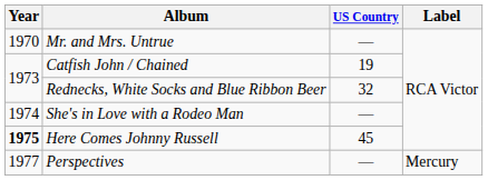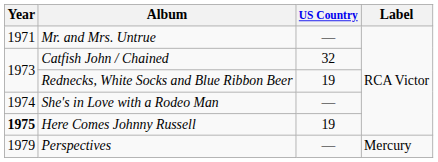Mr. and Mrs. Untrue | Year: 1970 -> 1971
Catfish John / Chained | US Country: 19 -> 32
Rednecks, White Socks and Blue Ribbon Beer | US Country: 32 -> 19
Here Comes Johnny Russell | US Country: 45 -> 19
Perspectives | Year: 1977 -> 1979
